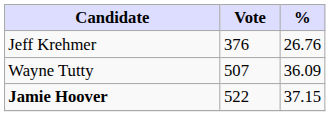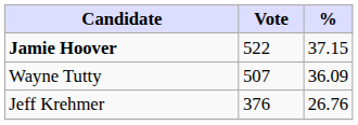rows swapped: Jamie Hoover <-> Jeff Krehmer
